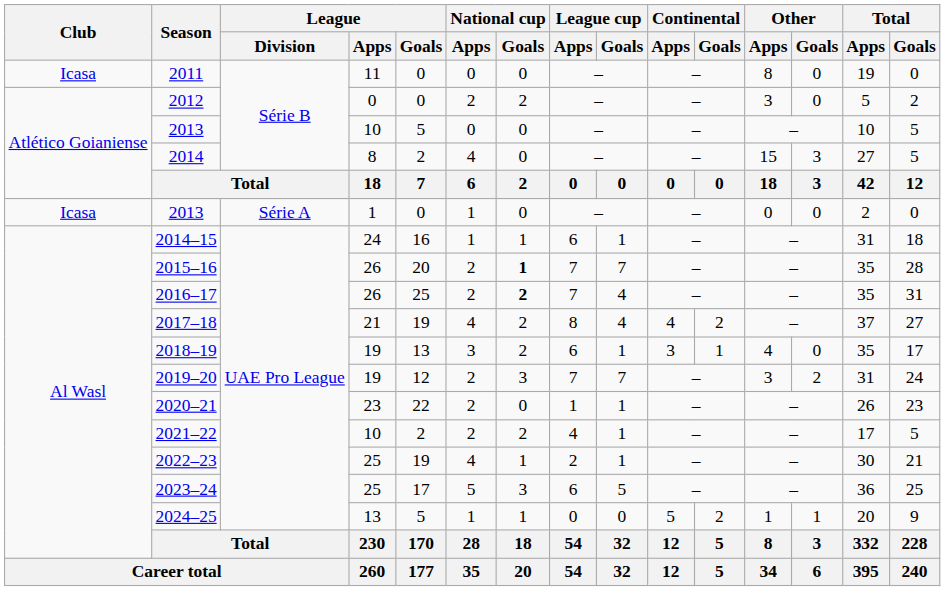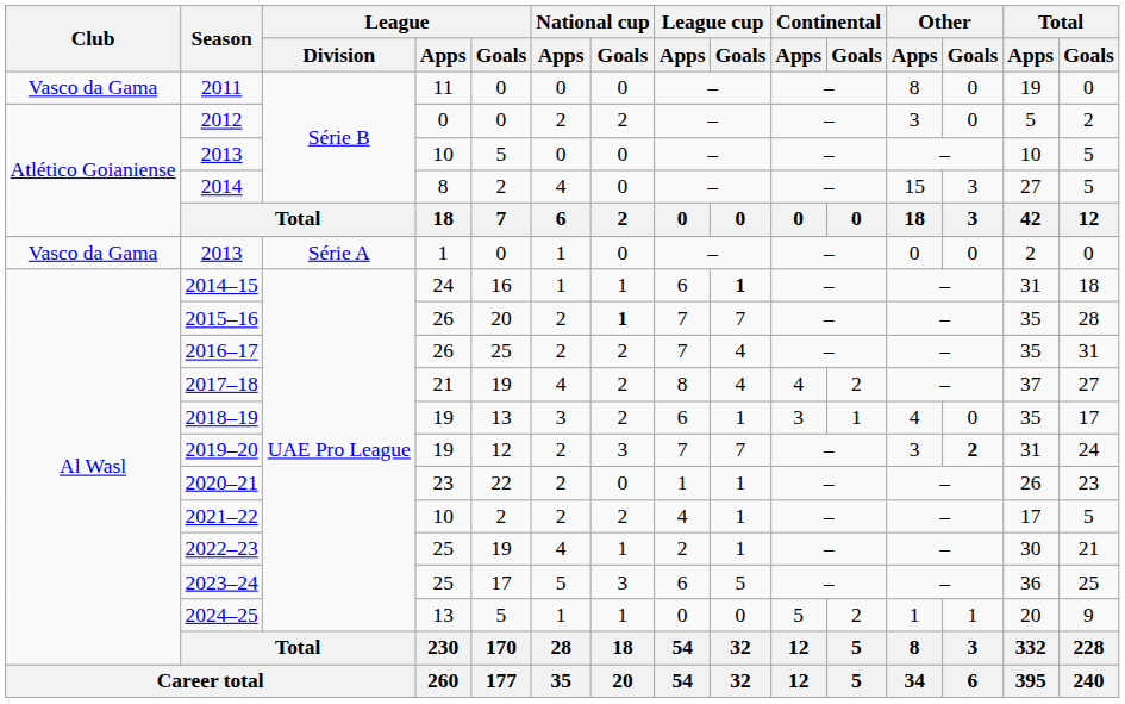2011 | Club: Icasa -> Vasco da Gama
2013 / 1 | Club: Icasa -> Vasco da Gama
2014–15 | League cup / Goals: normal -> bold
2016–17 | National cup / Goals: bold -> normal
2019–20 | Other / Goals: normal -> bold
